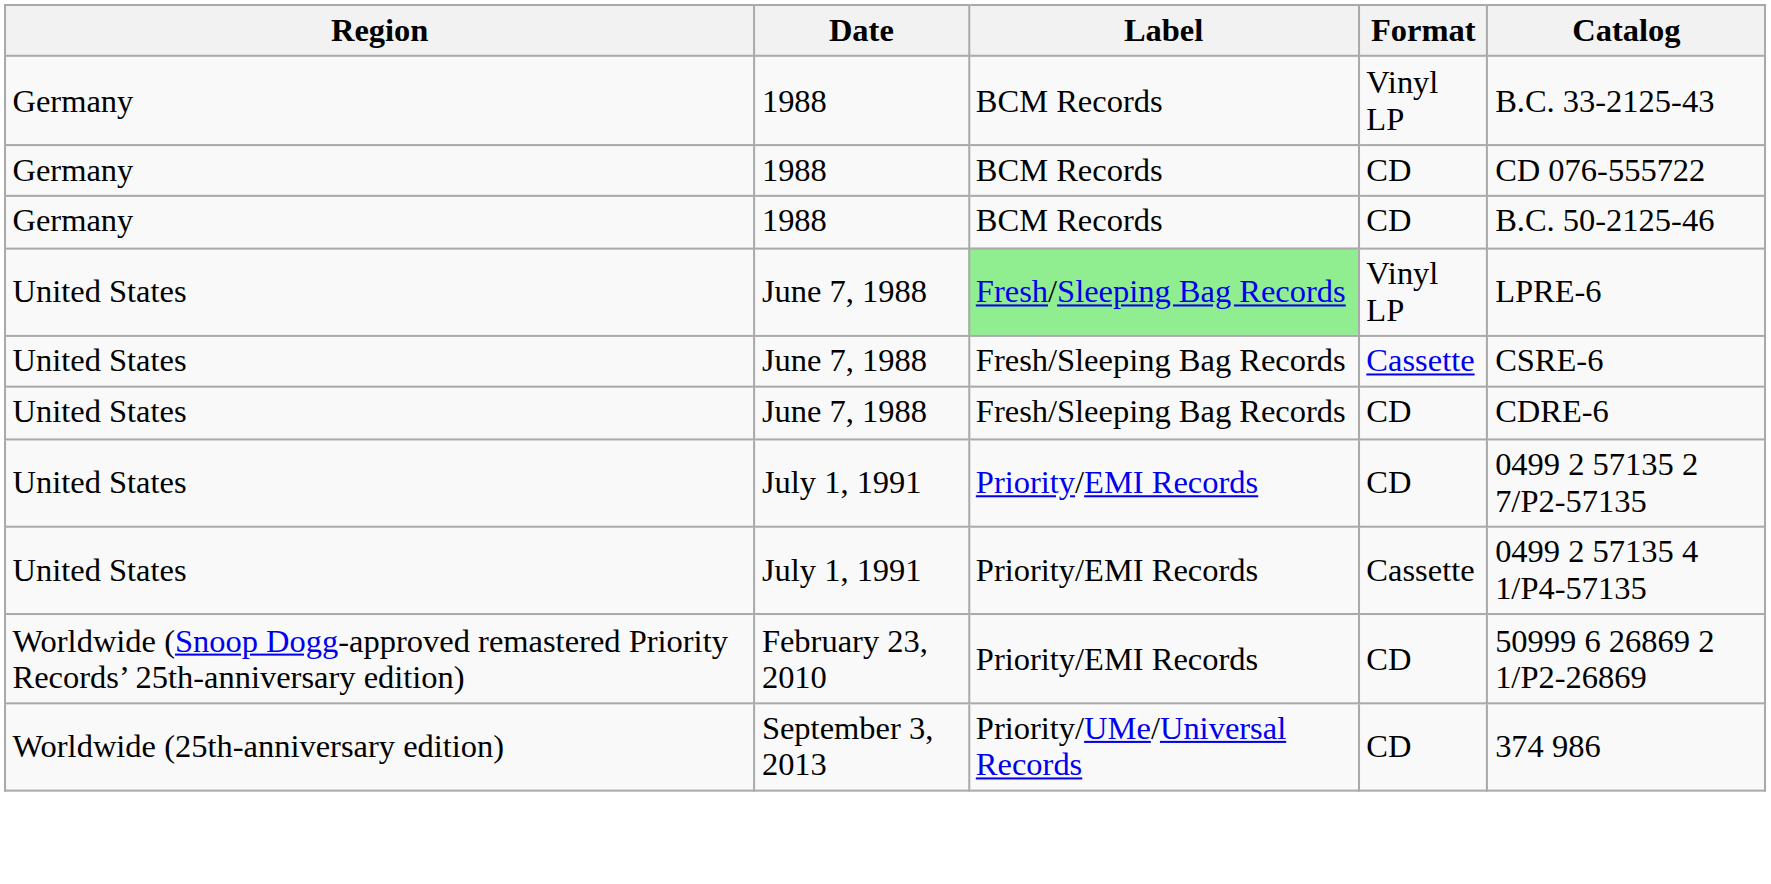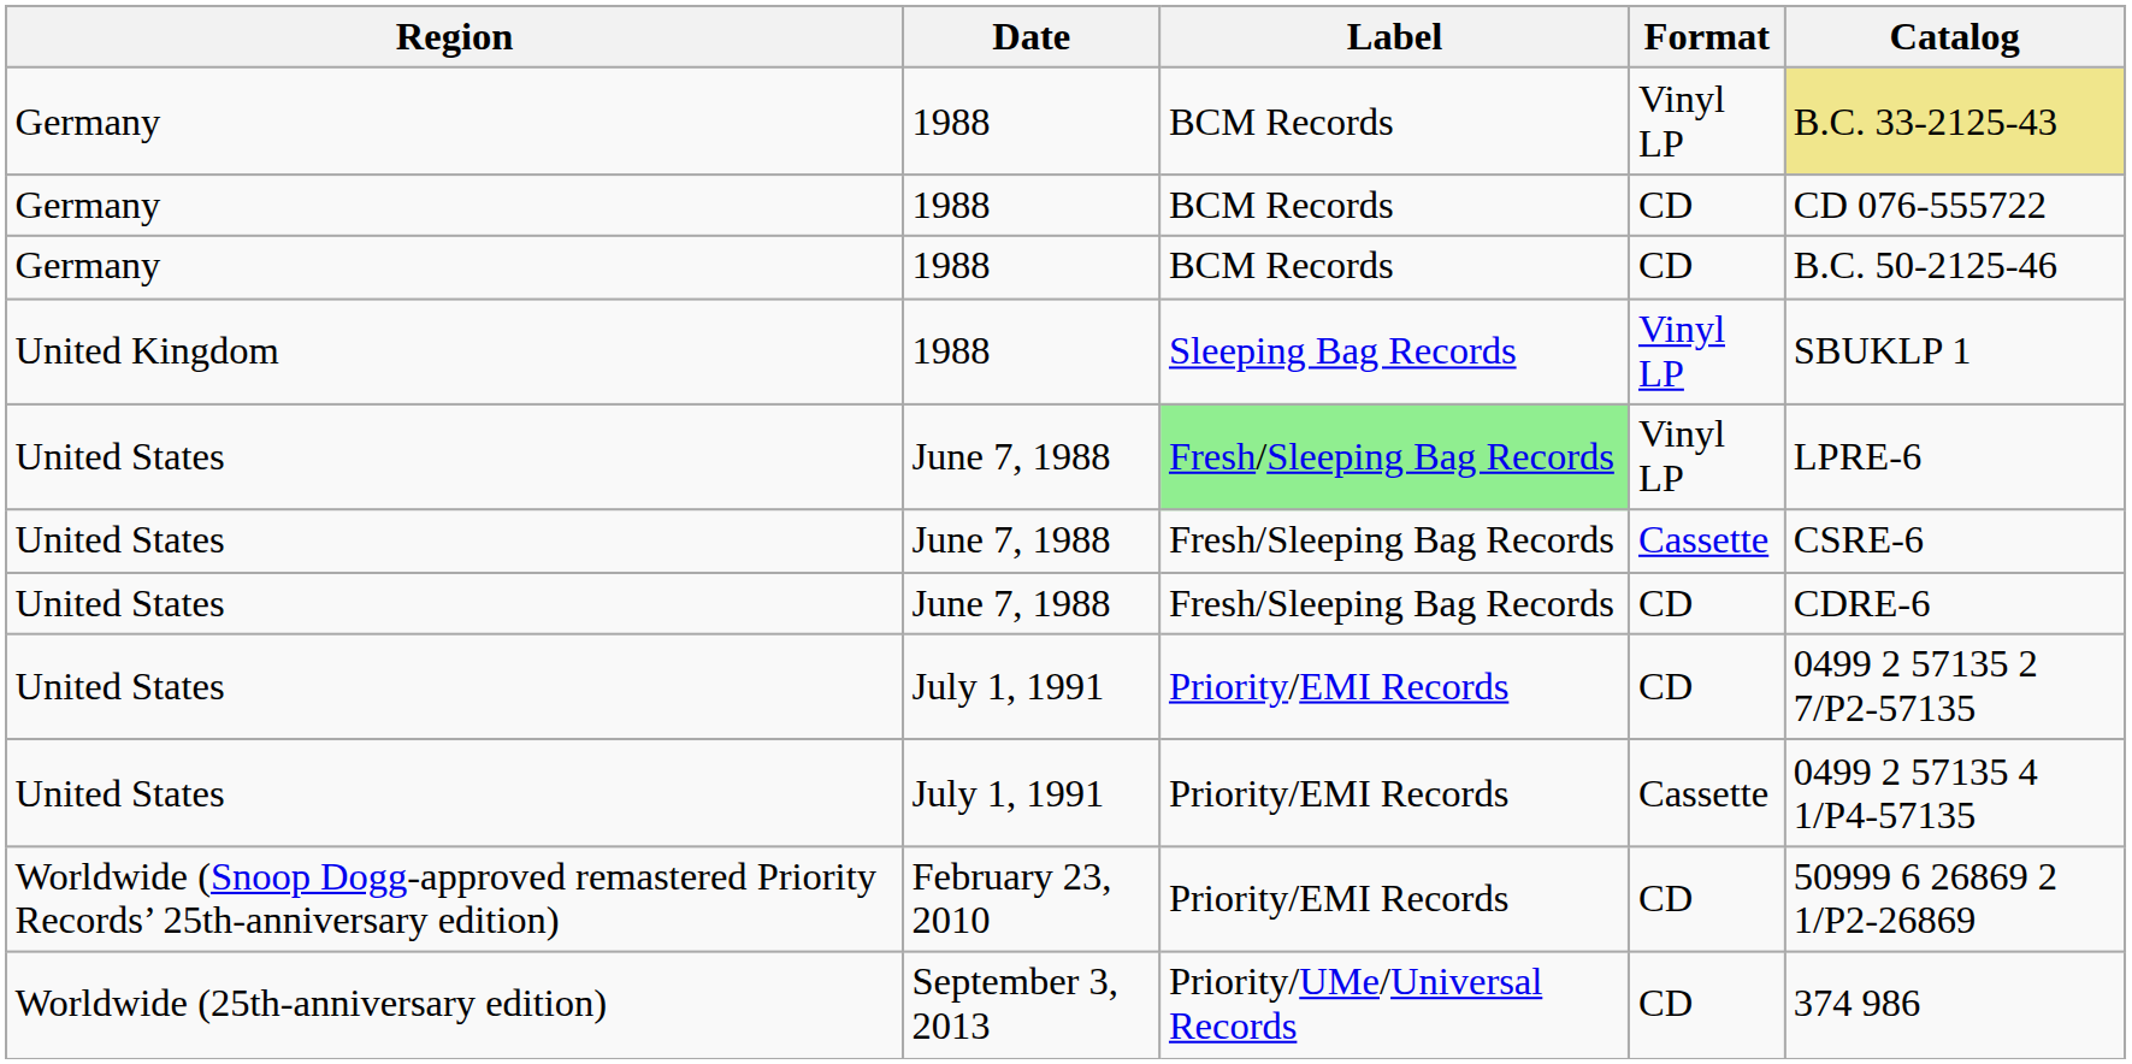Germany / Vinyl LP | Catalog: no background -> khaki background
+ row: United Kingdom | 1988 | Sleeping Bag Records | Vinyl LP | SBUKLP 1
